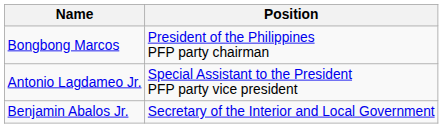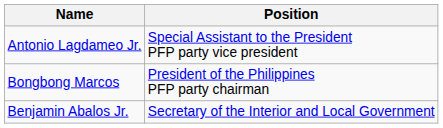rows swapped: Bongbong Marcos <-> Antonio Lagdameo Jr.
